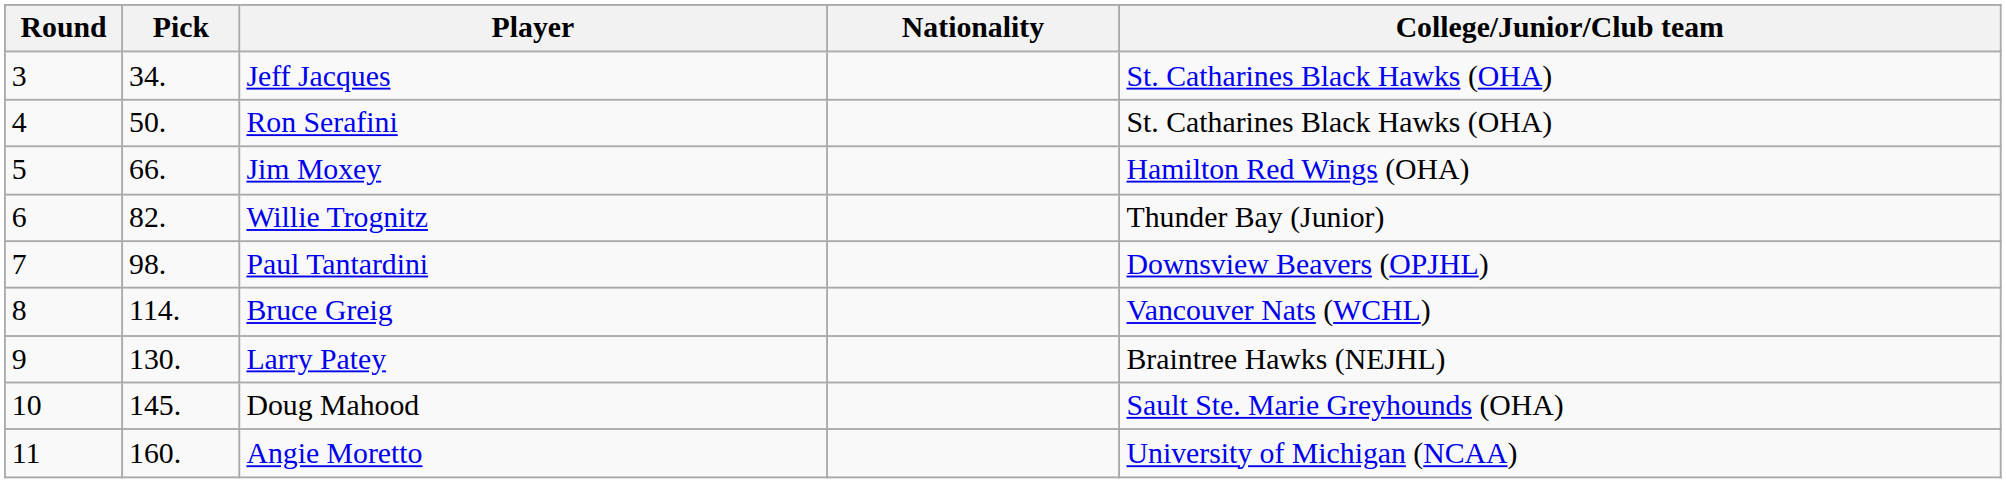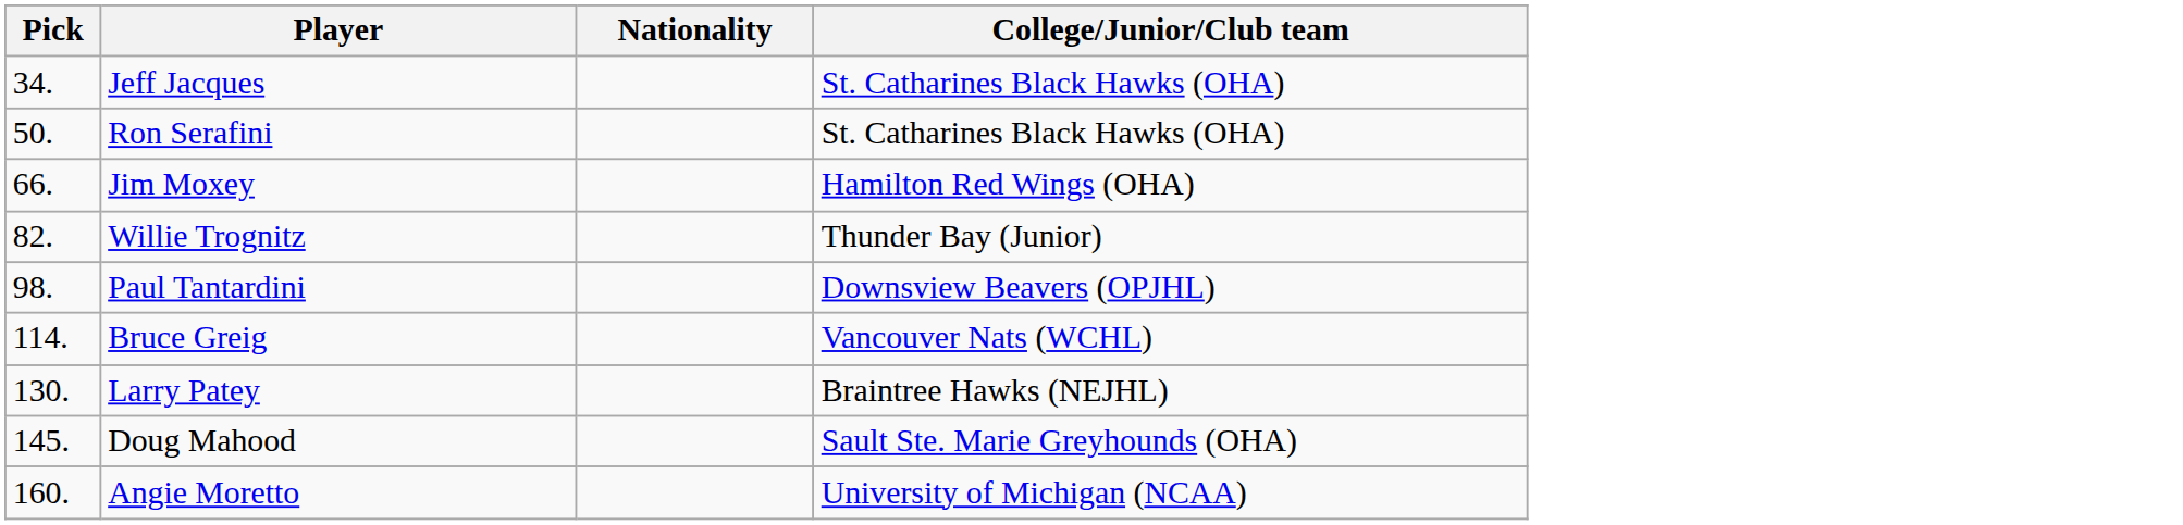- column: Round | 3 | 4 | 5 | 6 | 7 | 8 | 9 | 10 | 11
